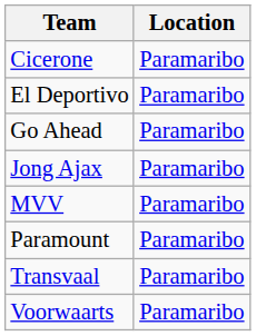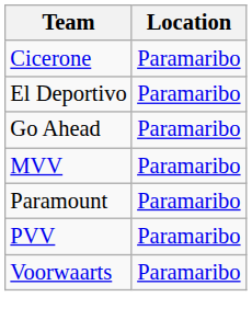- row: Jong Ajax | Paramaribo
+ row: PVV | Paramaribo
- row: Transvaal | Paramaribo
